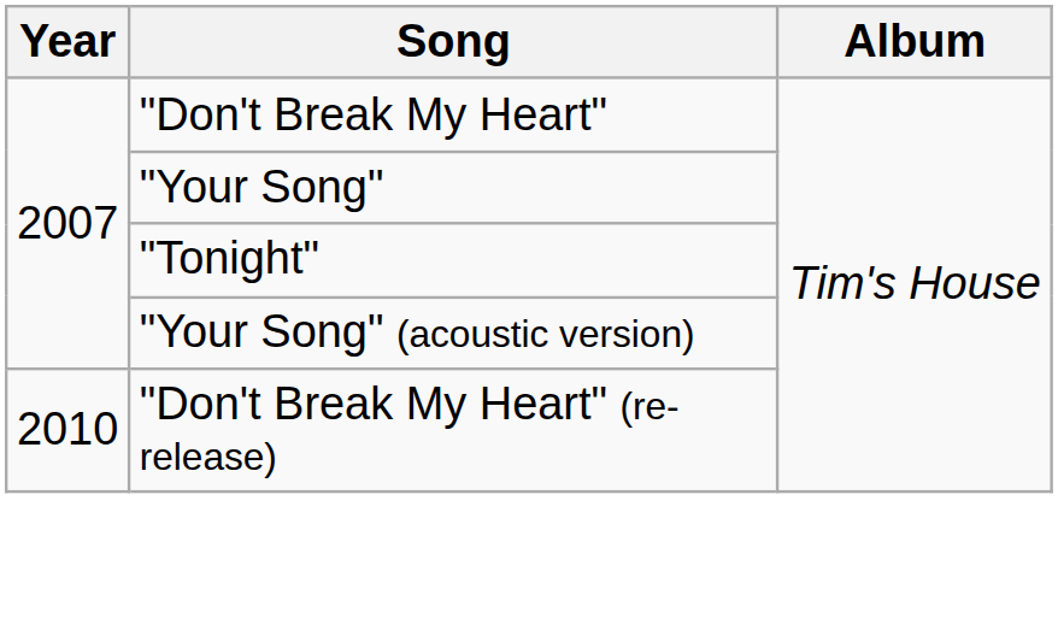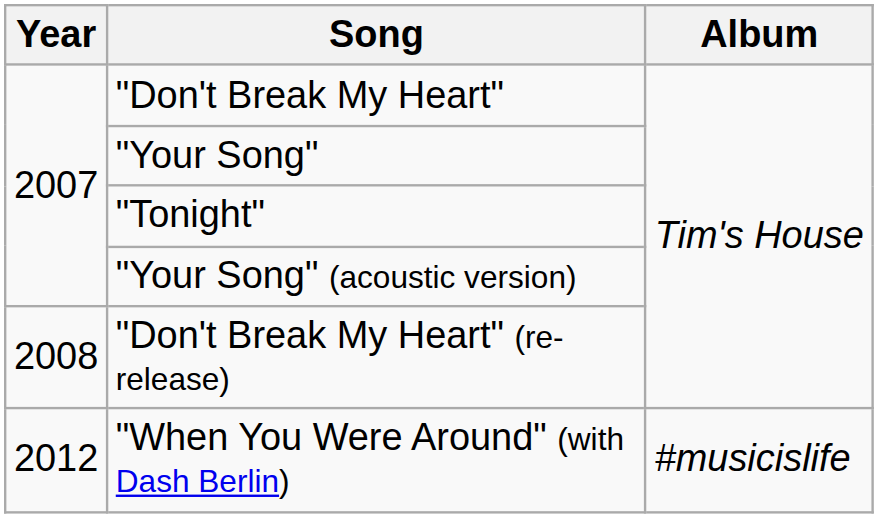"Don't Break My Heart" (re-release) | Year: 2010 -> 2008
+ row: 2012 | "When You Were Around" (with Dash Berlin) | #musicislife
